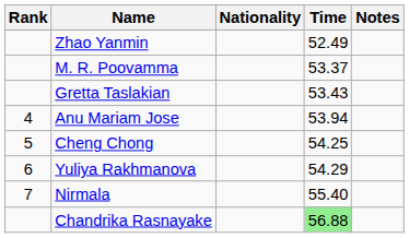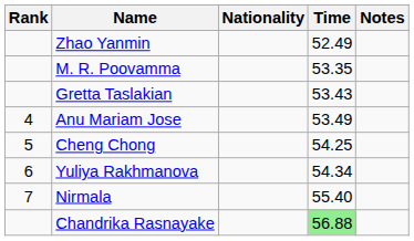M. R. Poovamma | Time: 53.37 -> 53.35
Anu Mariam Jose | Time: 53.94 -> 53.49
Yuliya Rakhmanova | Time: 54.29 -> 54.34
